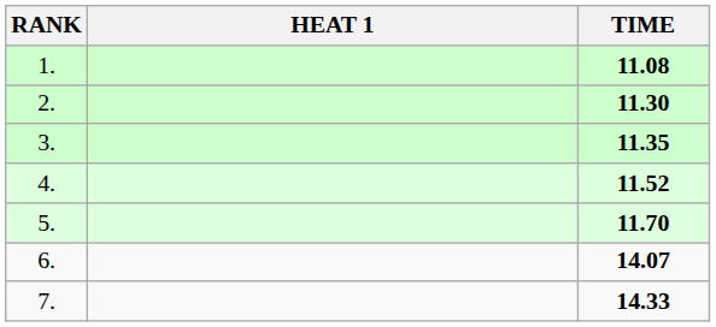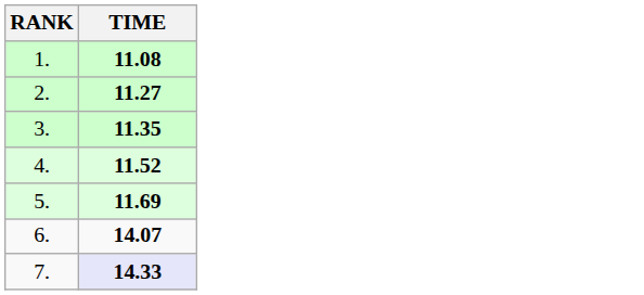- column: HEAT 1
2. | TIME: 11.30 -> 11.27
5. | TIME: 11.70 -> 11.69
7. | TIME: no background -> lavender background
